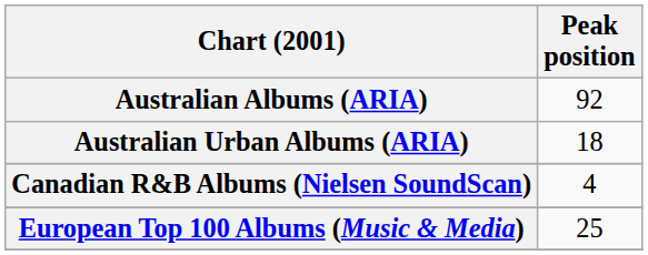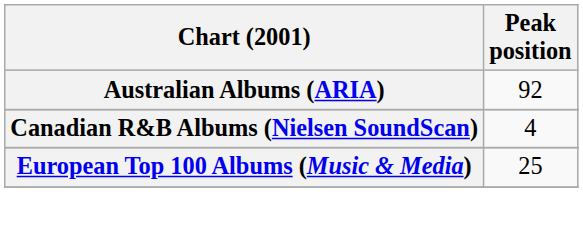- row: Australian Urban Albums (ARIA) | 18
